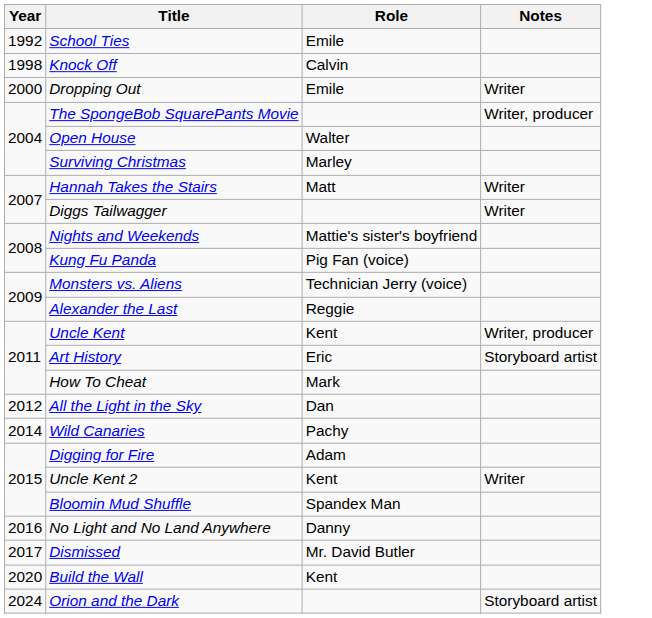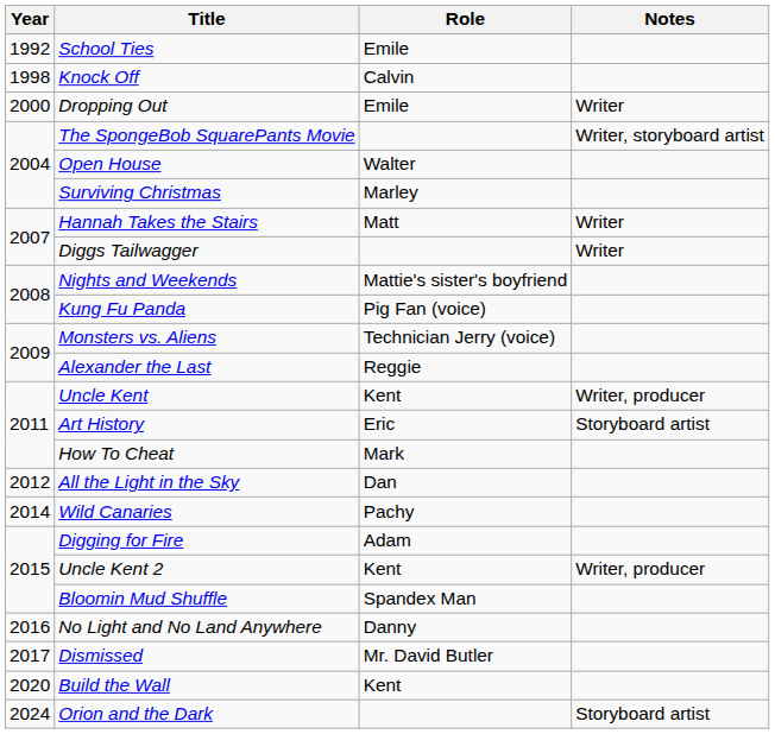The SpongeBob SquarePants Movie | Notes: Writer, producer -> Writer, storyboard artist
Uncle Kent 2 | Notes: Writer -> Writer, producer
